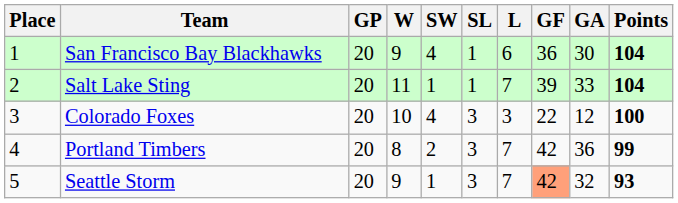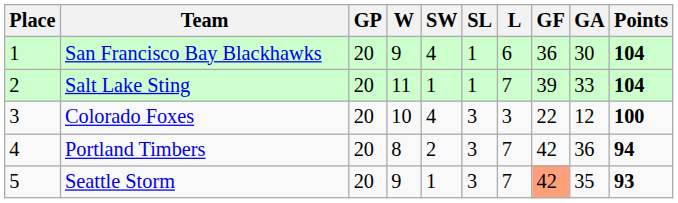Portland Timbers | Points: 99 -> 94
Seattle Storm | GA: 32 -> 35
